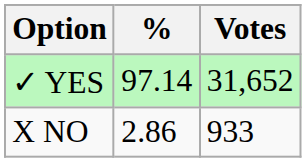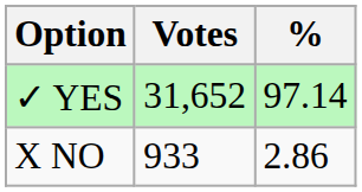columns swapped: Votes <-> %
